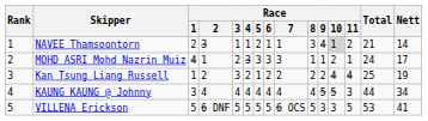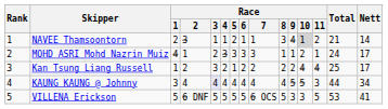Kan Tsung Liang Russell | Nett: 19 -> 17
KAUNG KAUNG @ Johnny | Race / 3: no background -> lavender background
